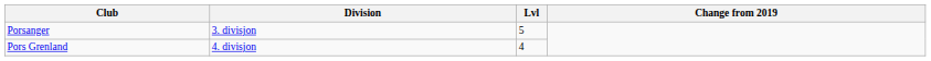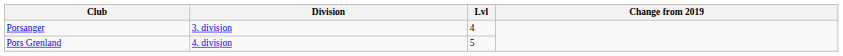Porsanger | Lvl: 5 -> 4
Pors Grenland | Lvl: 4 -> 5
